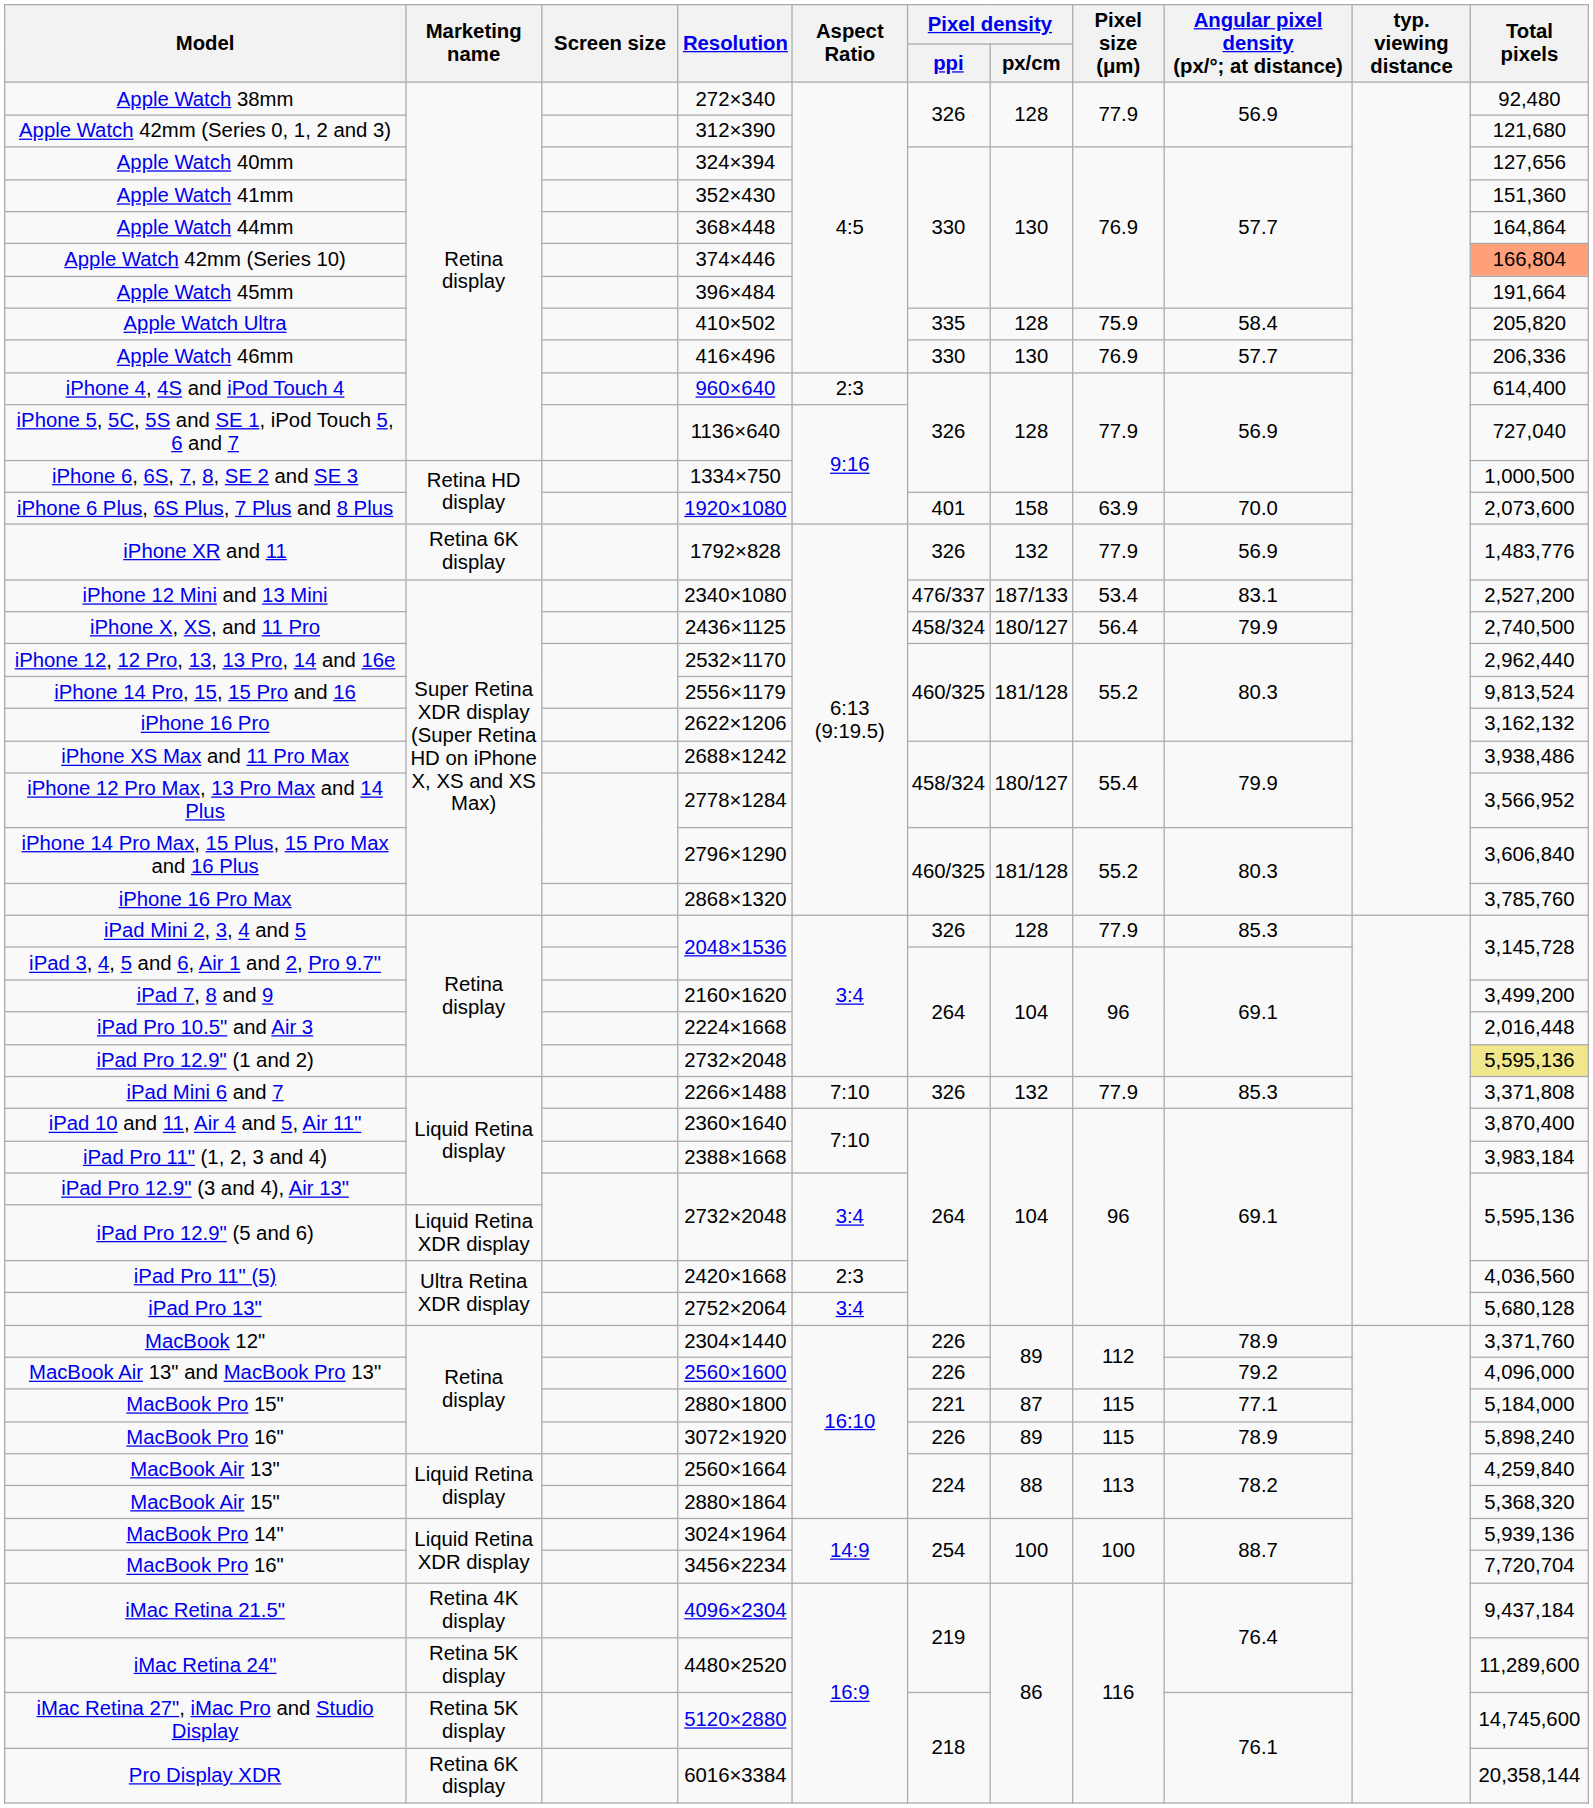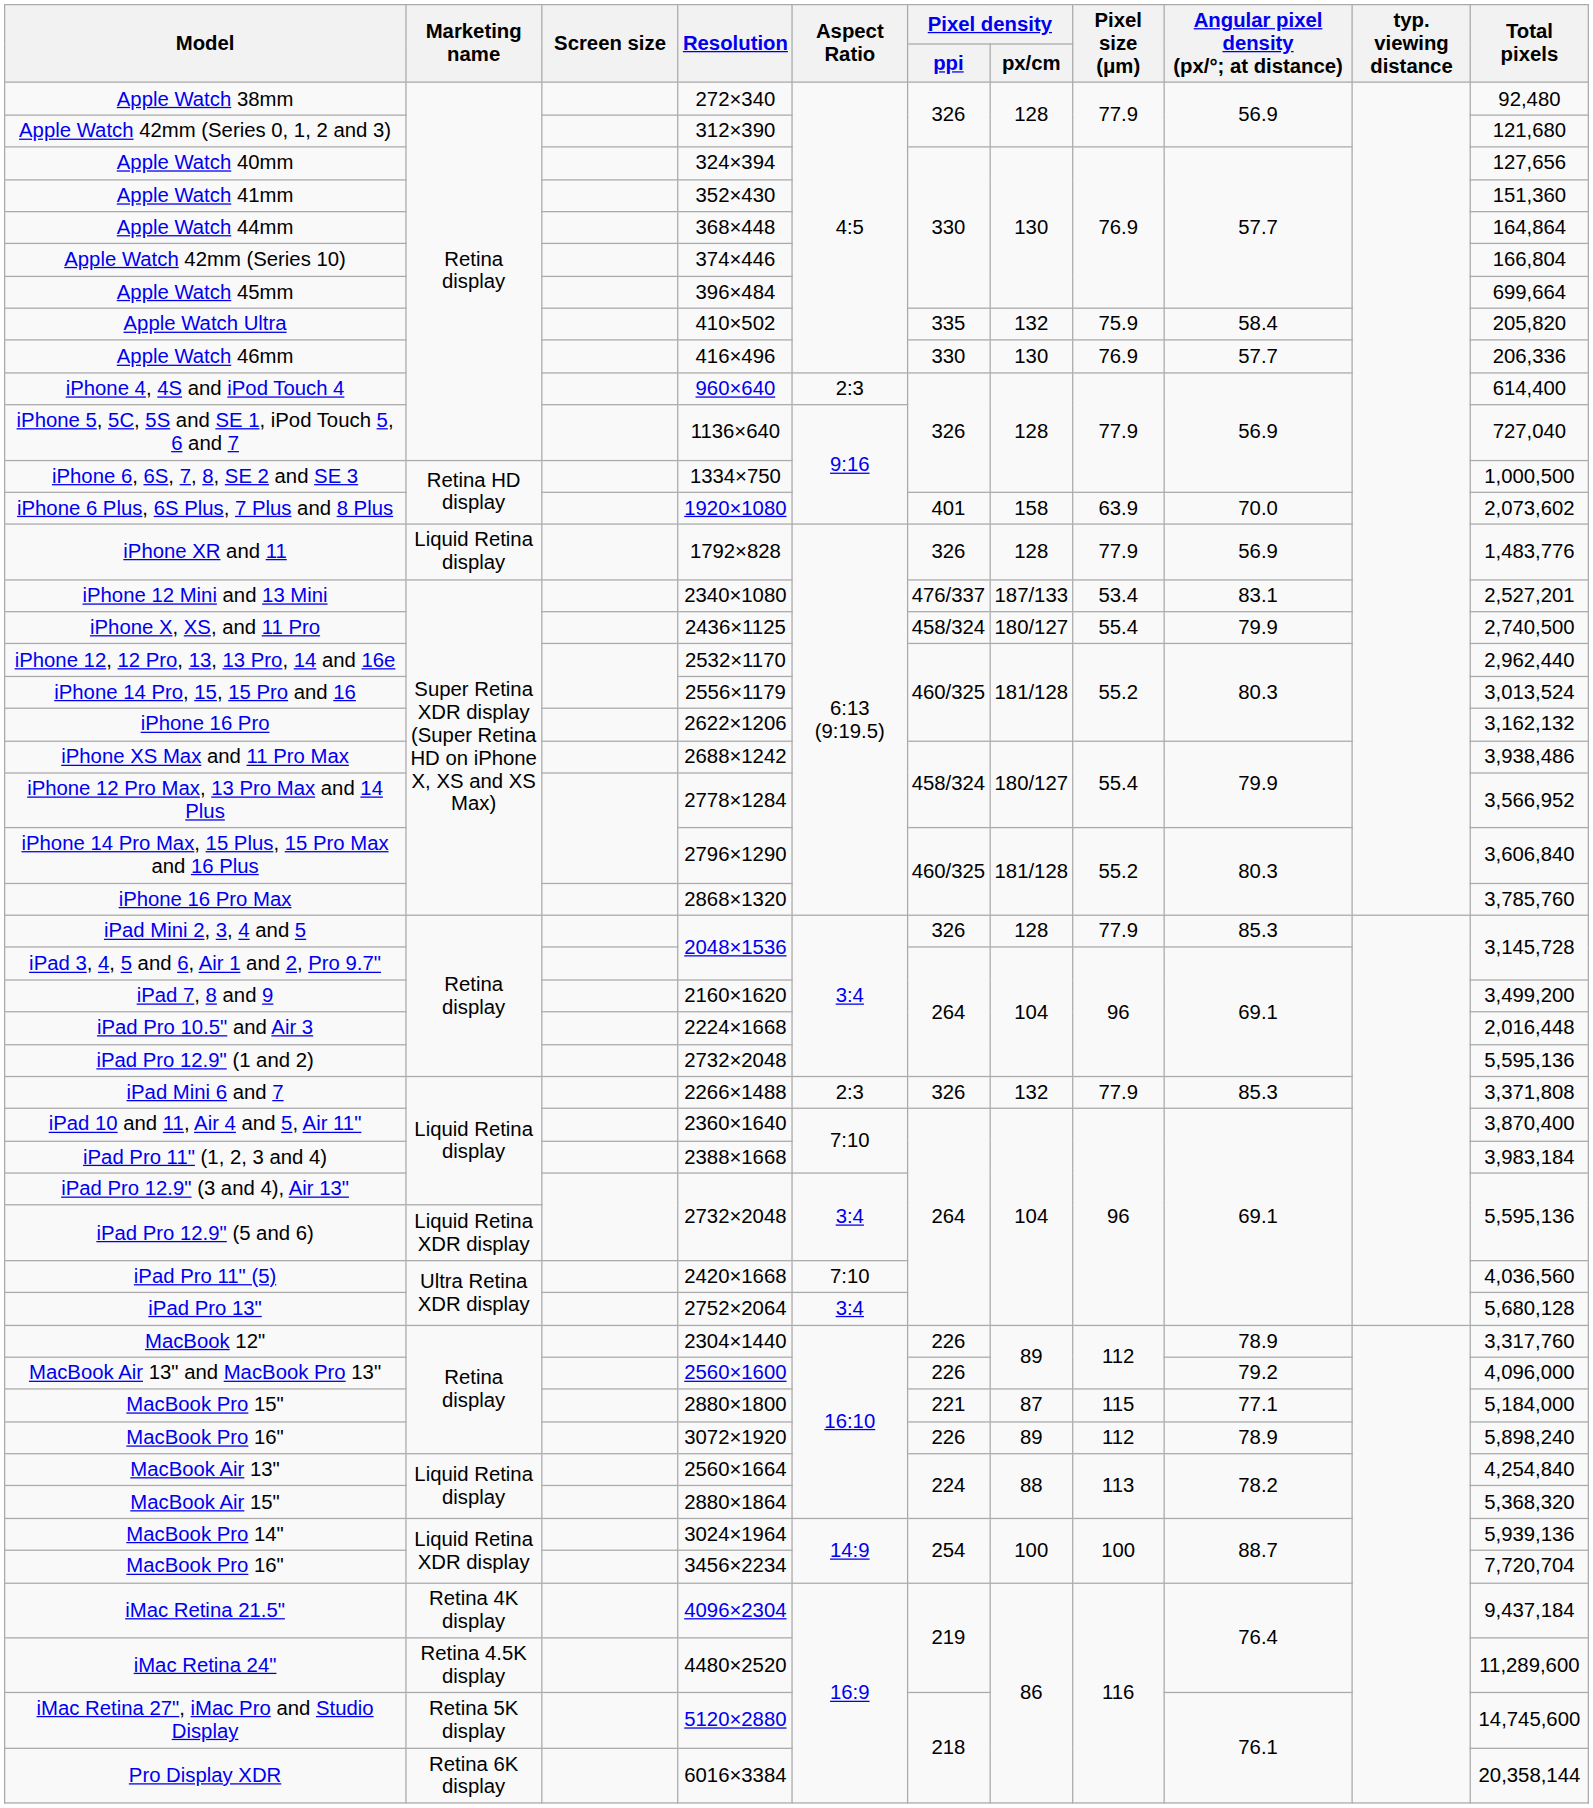Apple Watch 42mm (Series 10) | Total pixels: lightsalmon background -> no background
Apple Watch 45mm | Total pixels: 191,664 -> 699,664
Apple Watch Ultra | Pixel density / px/cm: 128 -> 132
iPhone 6 Plus, 6S Plus, 7 Plus and 8 Plus | Total pixels: 2,073,600 -> 2,073,602
iPhone XR and 11 | Marketing name: Retina 6K display -> Liquid Retina display
iPhone XR and 11 | Pixel density / px/cm: 132 -> 128
iPhone 12 Mini and 13 Mini | Total pixels: 2,527,200 -> 2,527,201
iPhone X, XS, and 11 Pro | Pixel size (μm): 56.4 -> 55.4
iPhone 14 Pro, 15, 15 Pro and 16 | Total pixels: 9,813,524 -> 3,013,524
iPad Pro 12.9" (1 and 2) | Total pixels: khaki background -> no background
iPad Mini 6 and 7 | Aspect Ratio: 7:10 -> 2:3
iPad Pro 11" (5) | Aspect Ratio: 2:3 -> 7:10
MacBook 12" | Total pixels: 3,371,760 -> 3,317,760
MacBook Pro 16" / 3072×1920 | Pixel size (μm): 115 -> 112
MacBook Air 13" | Total pixels: 4,259,840 -> 4,254,840
iMac Retina 24" | Marketing name: Retina 5K display -> Retina 4.5K display
